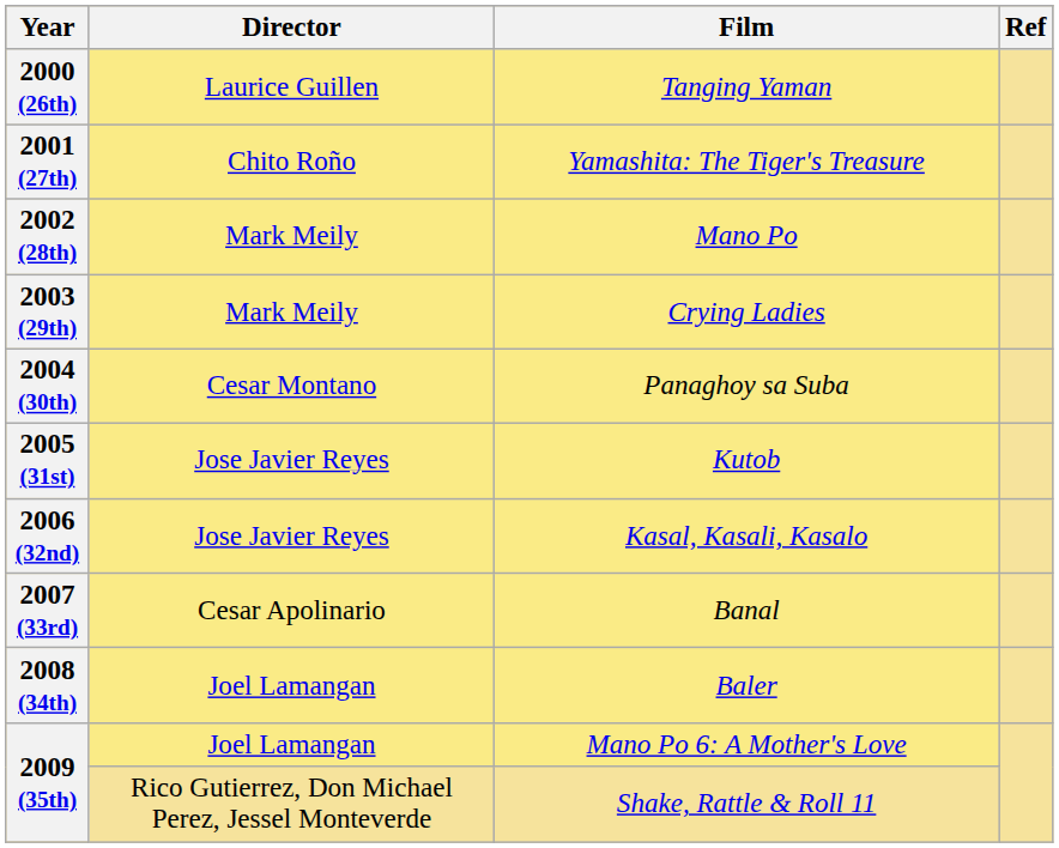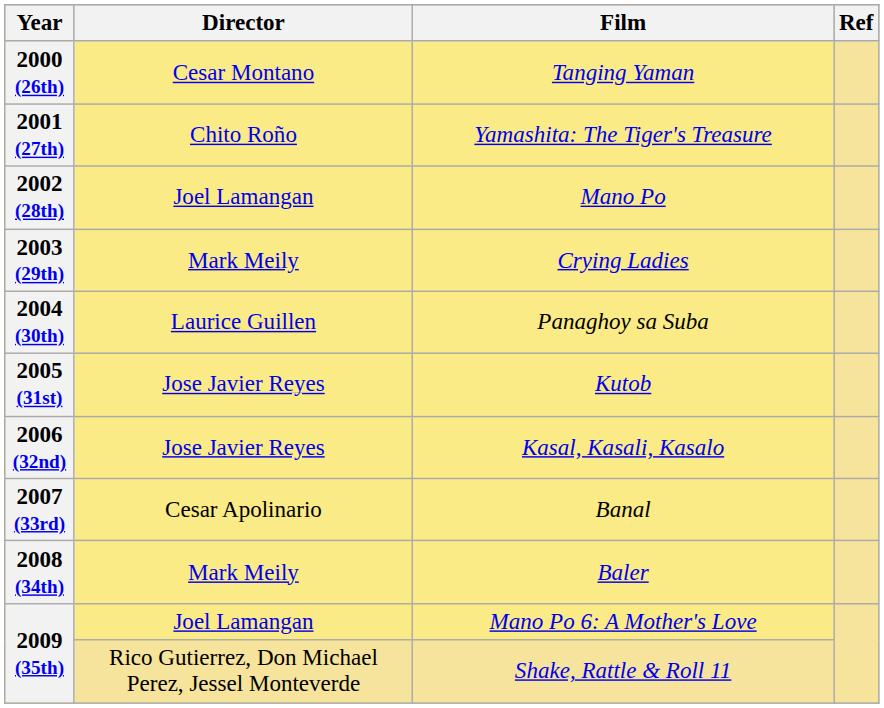2000 (26th) | Director: Laurice Guillen -> Cesar Montano
2002 (28th) | Director: Mark Meily -> Joel Lamangan
2004 (30th) | Director: Cesar Montano -> Laurice Guillen
2008 (34th) | Director: Joel Lamangan -> Mark Meily
